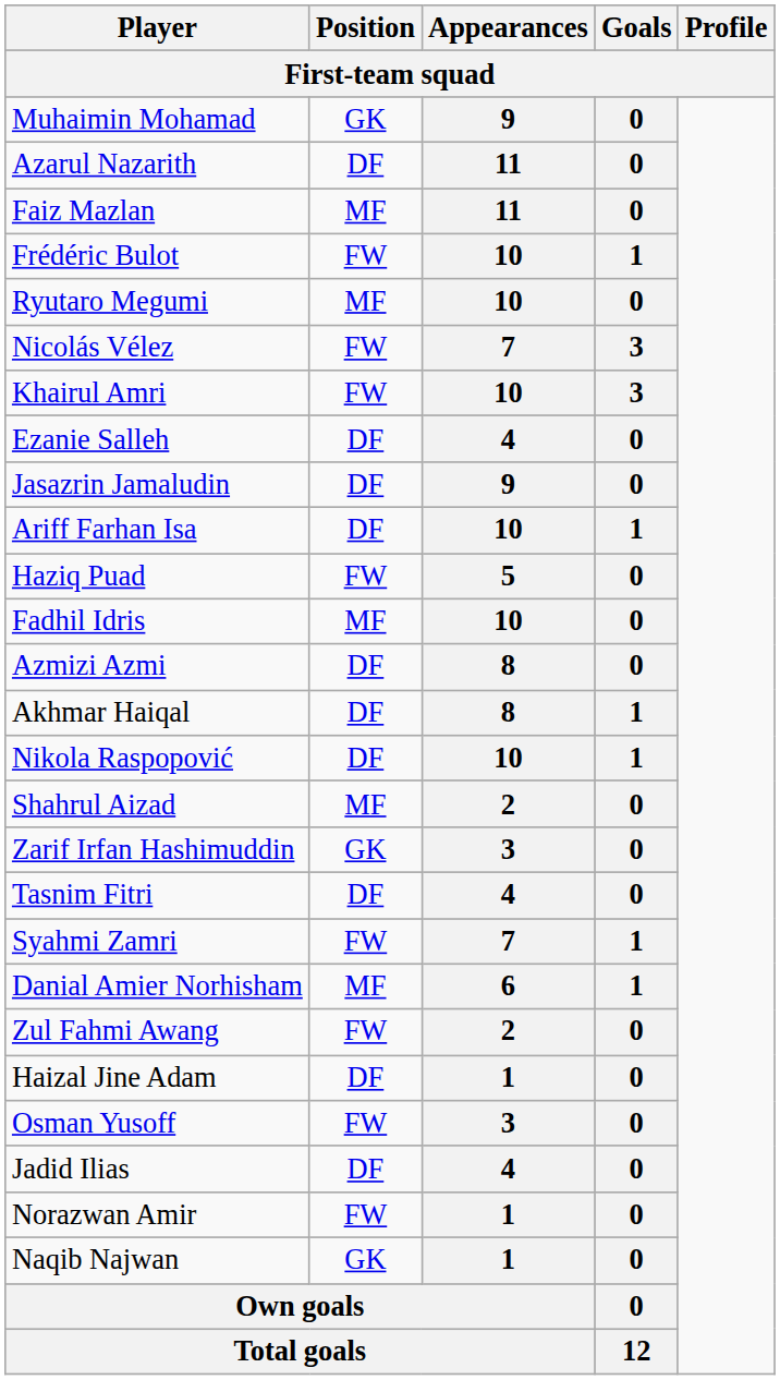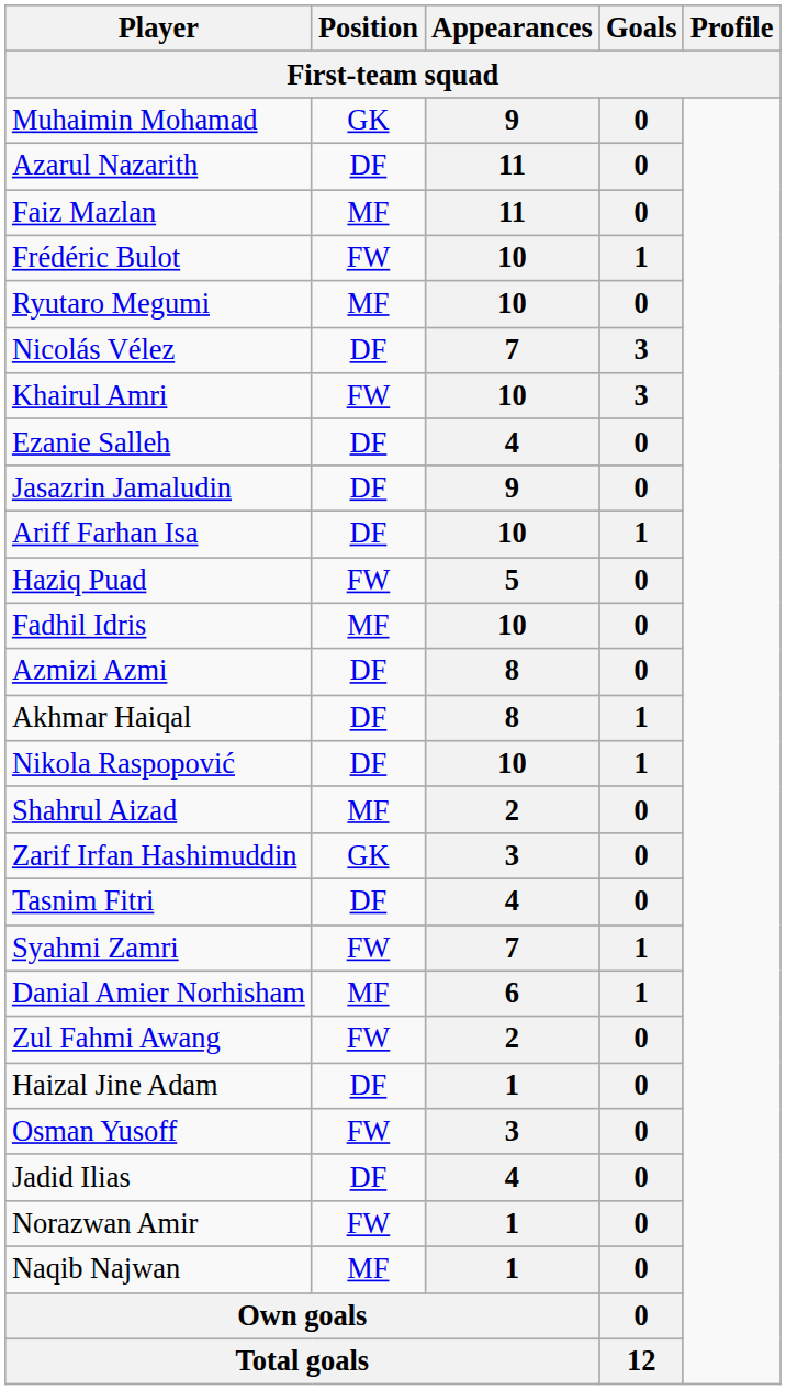Nicolás Vélez | Position: FW -> DF
Naqib Najwan | Position: GK -> MF
